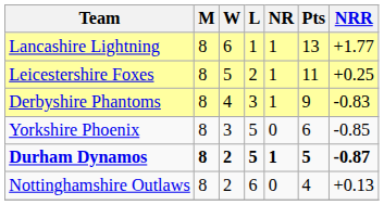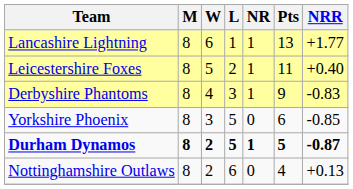Leicestershire Foxes | NRR: +0.25 -> +0.40
